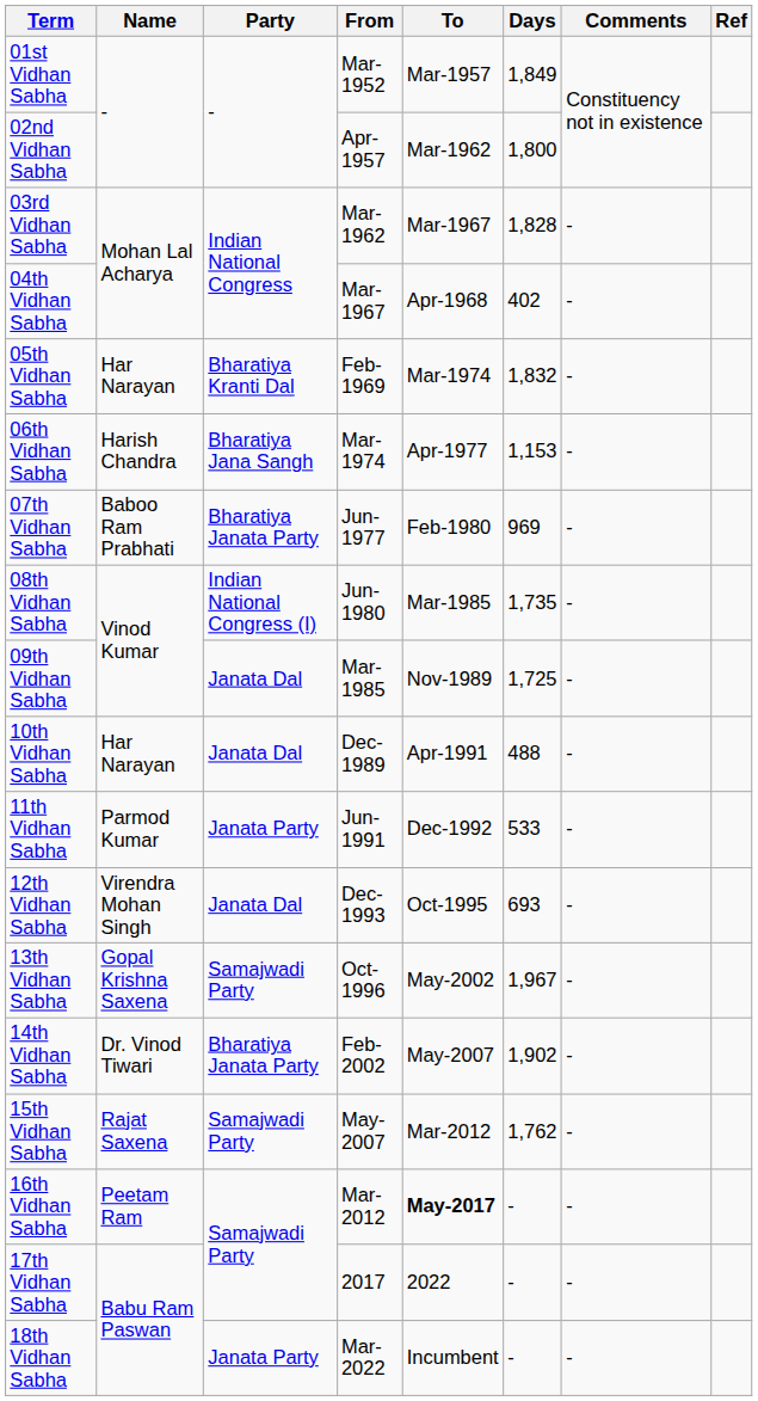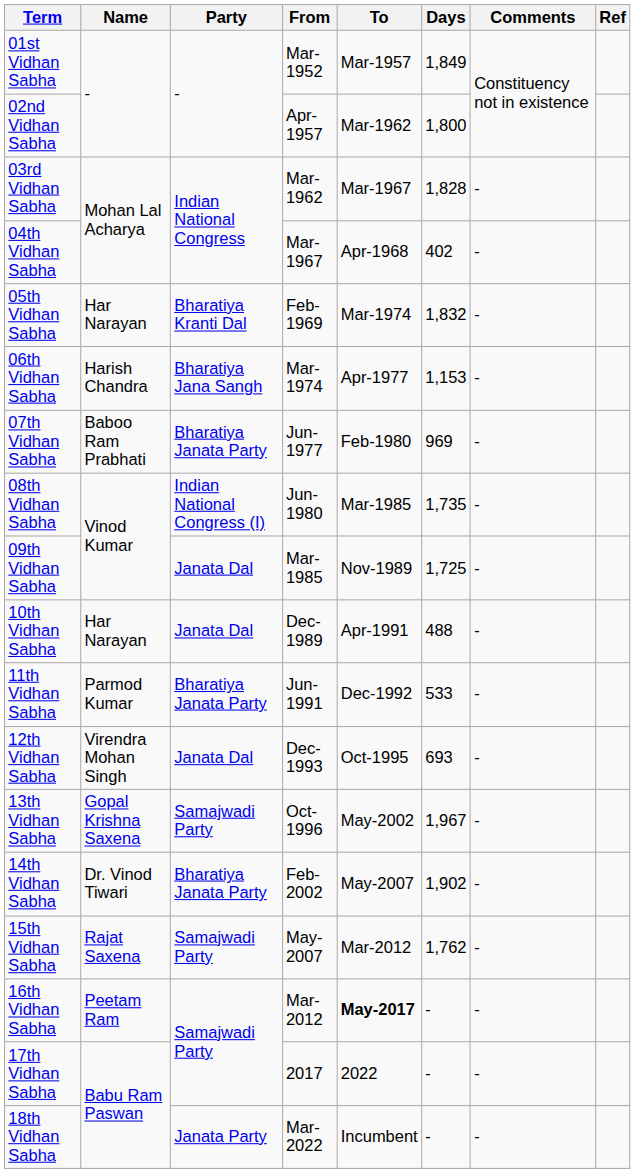11th Vidhan Sabha | Party: Janata Party -> Bharatiya Janata Party
